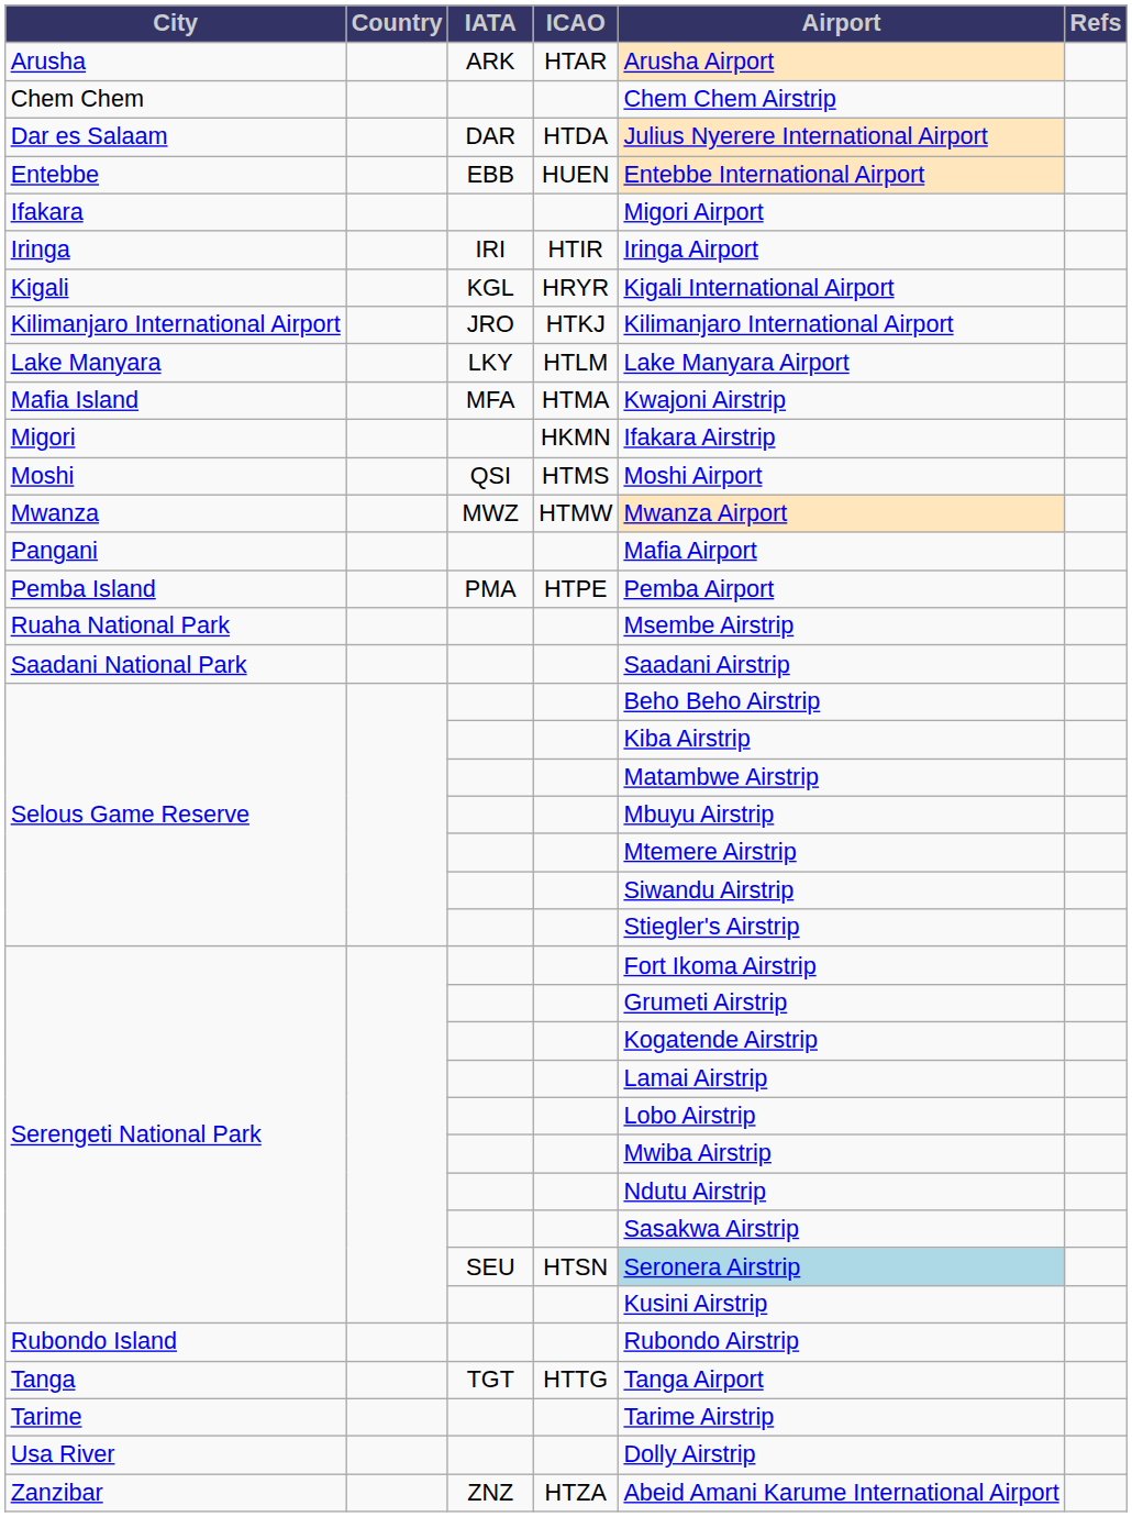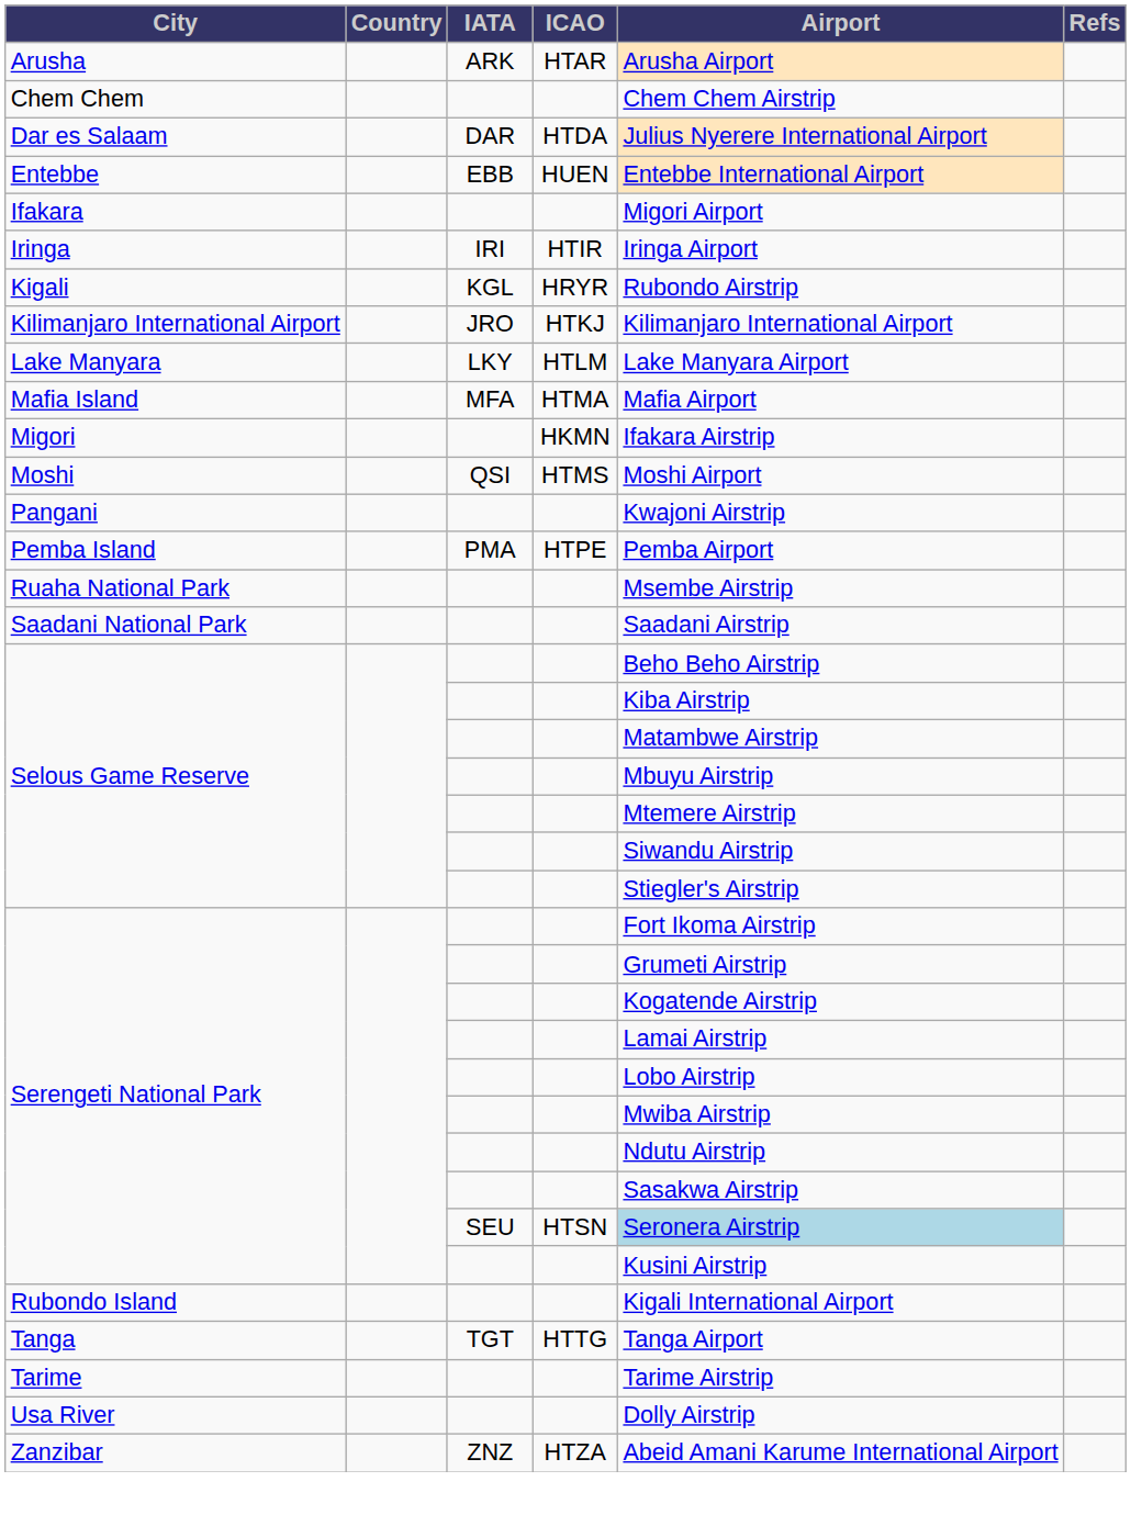Kigali | Airport: Kigali International Airport -> Rubondo Airstrip
Mafia Island | Airport: Kwajoni Airstrip -> Mafia Airport
- row: Mwanza | MWZ | HTMW | Mwanza Airport
Pangani | Airport: Mafia Airport -> Kwajoni Airstrip
Rubondo Island | Airport: Rubondo Airstrip -> Kigali International Airport
